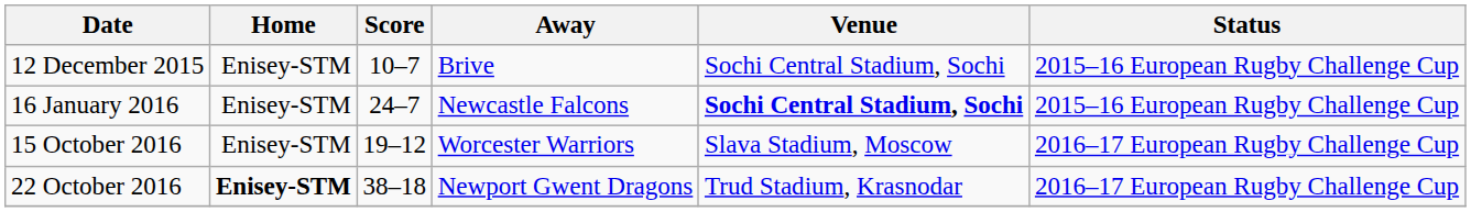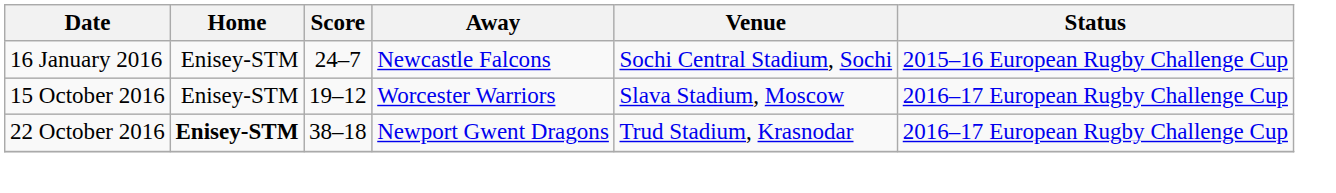- row: 12 December 2015 | Enisey-STM | 10–7 | Brive | Sochi Central Stadium, Sochi | 2015–16 European Rugby Challenge Cup
16 January 2016 | Venue: bold -> normal
